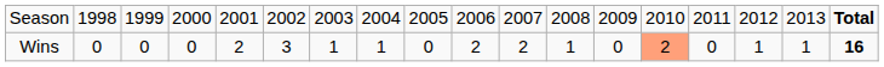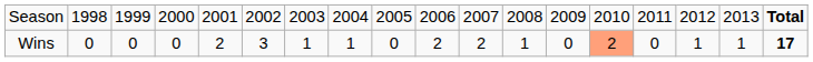Wins | column 18: 16 -> 17
